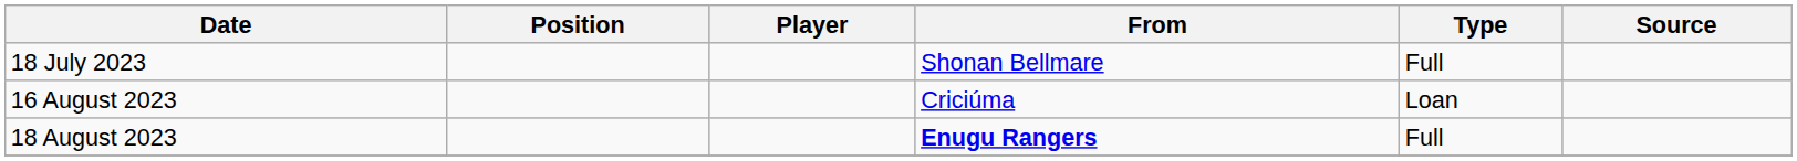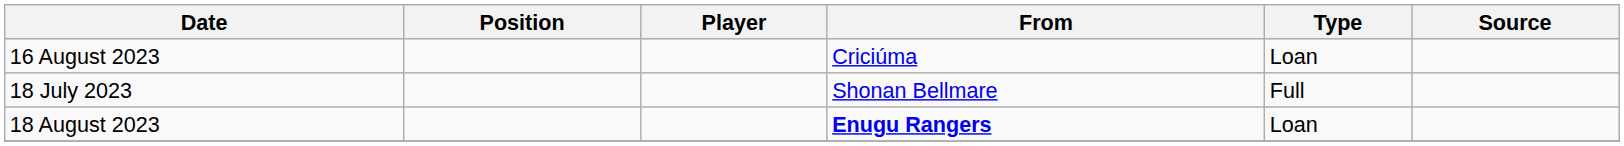rows swapped: 18 July 2023 <-> 16 August 2023
18 August 2023 | Type: Full -> Loan
